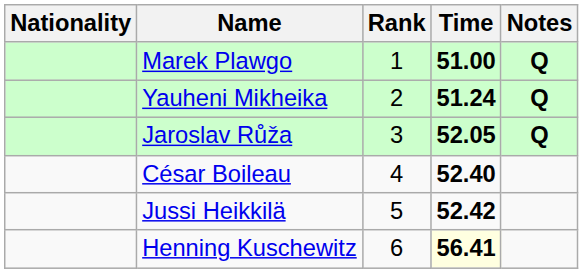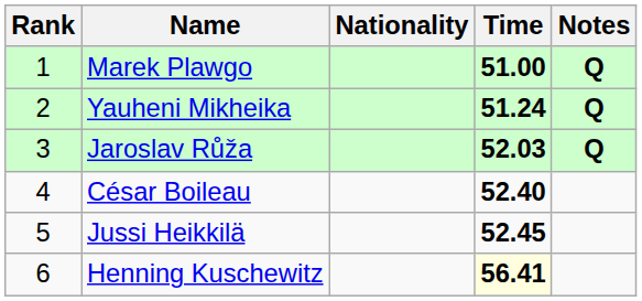columns swapped: Rank <-> Nationality
Jaroslav Růža | Time: 52.05 -> 52.03
Jussi Heikkilä | Time: 52.42 -> 52.45
